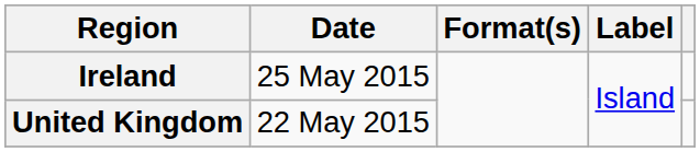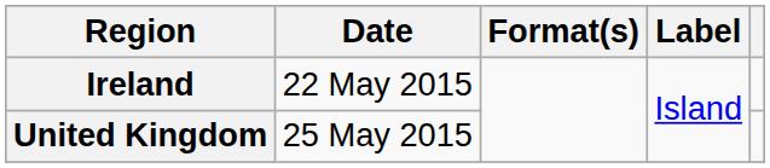Ireland | Date: 25 May 2015 -> 22 May 2015
United Kingdom | Date: 22 May 2015 -> 25 May 2015
